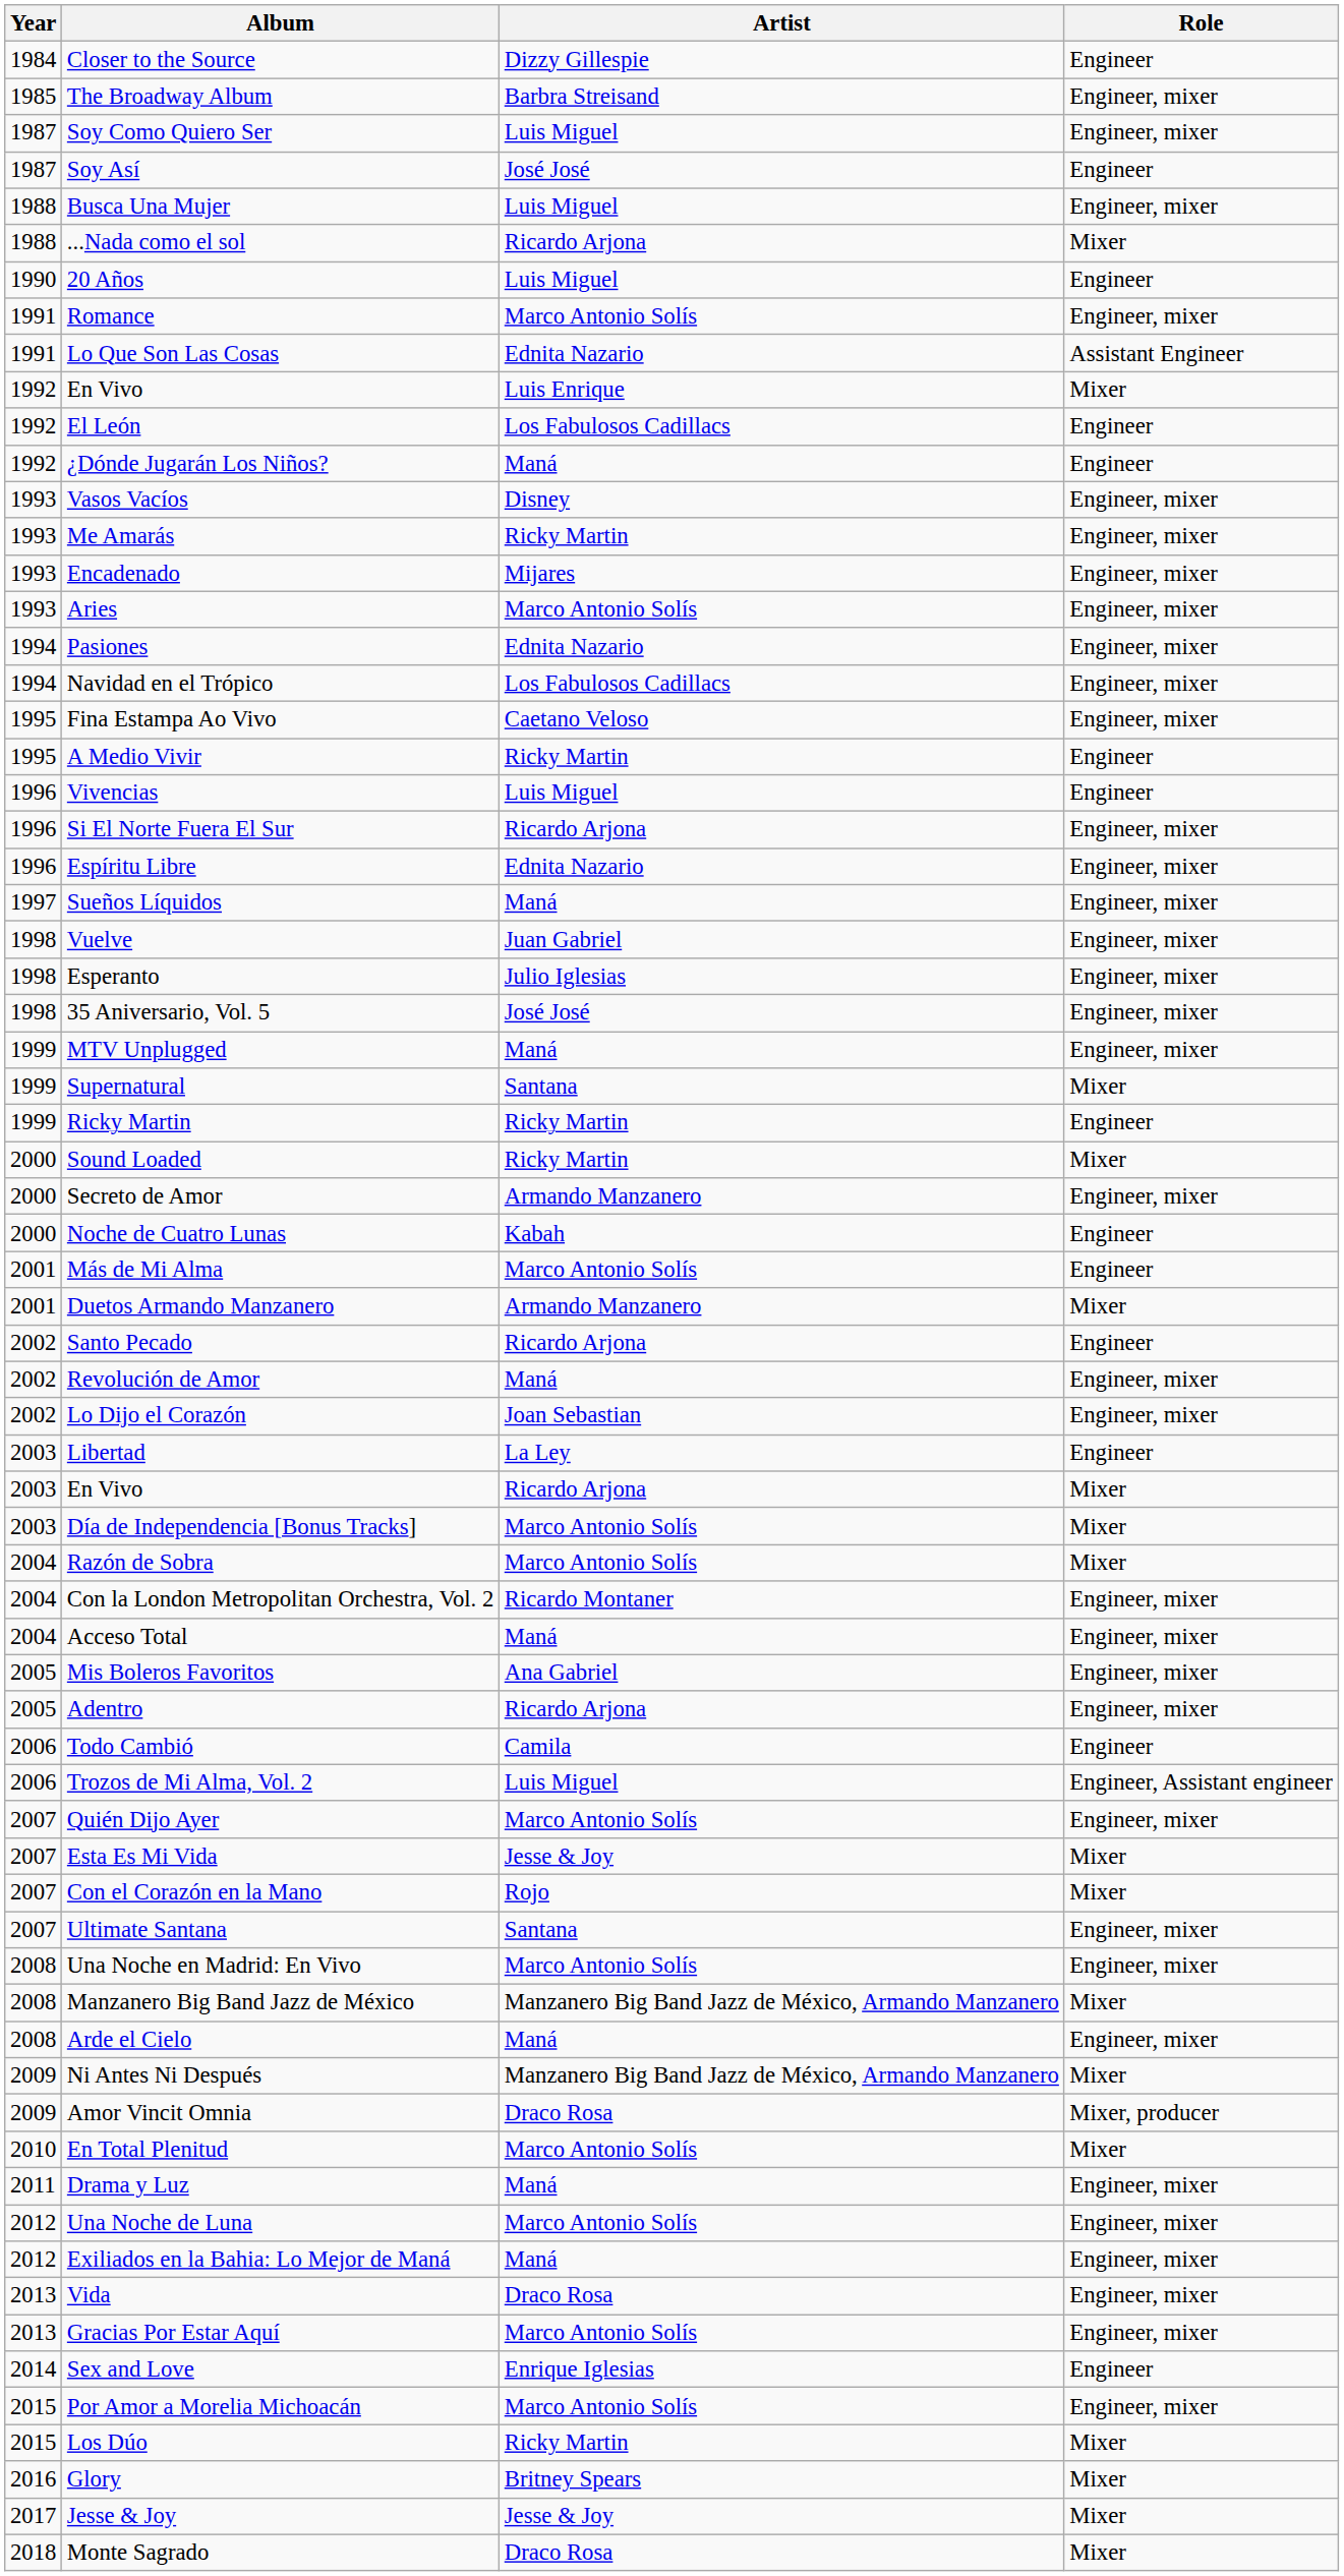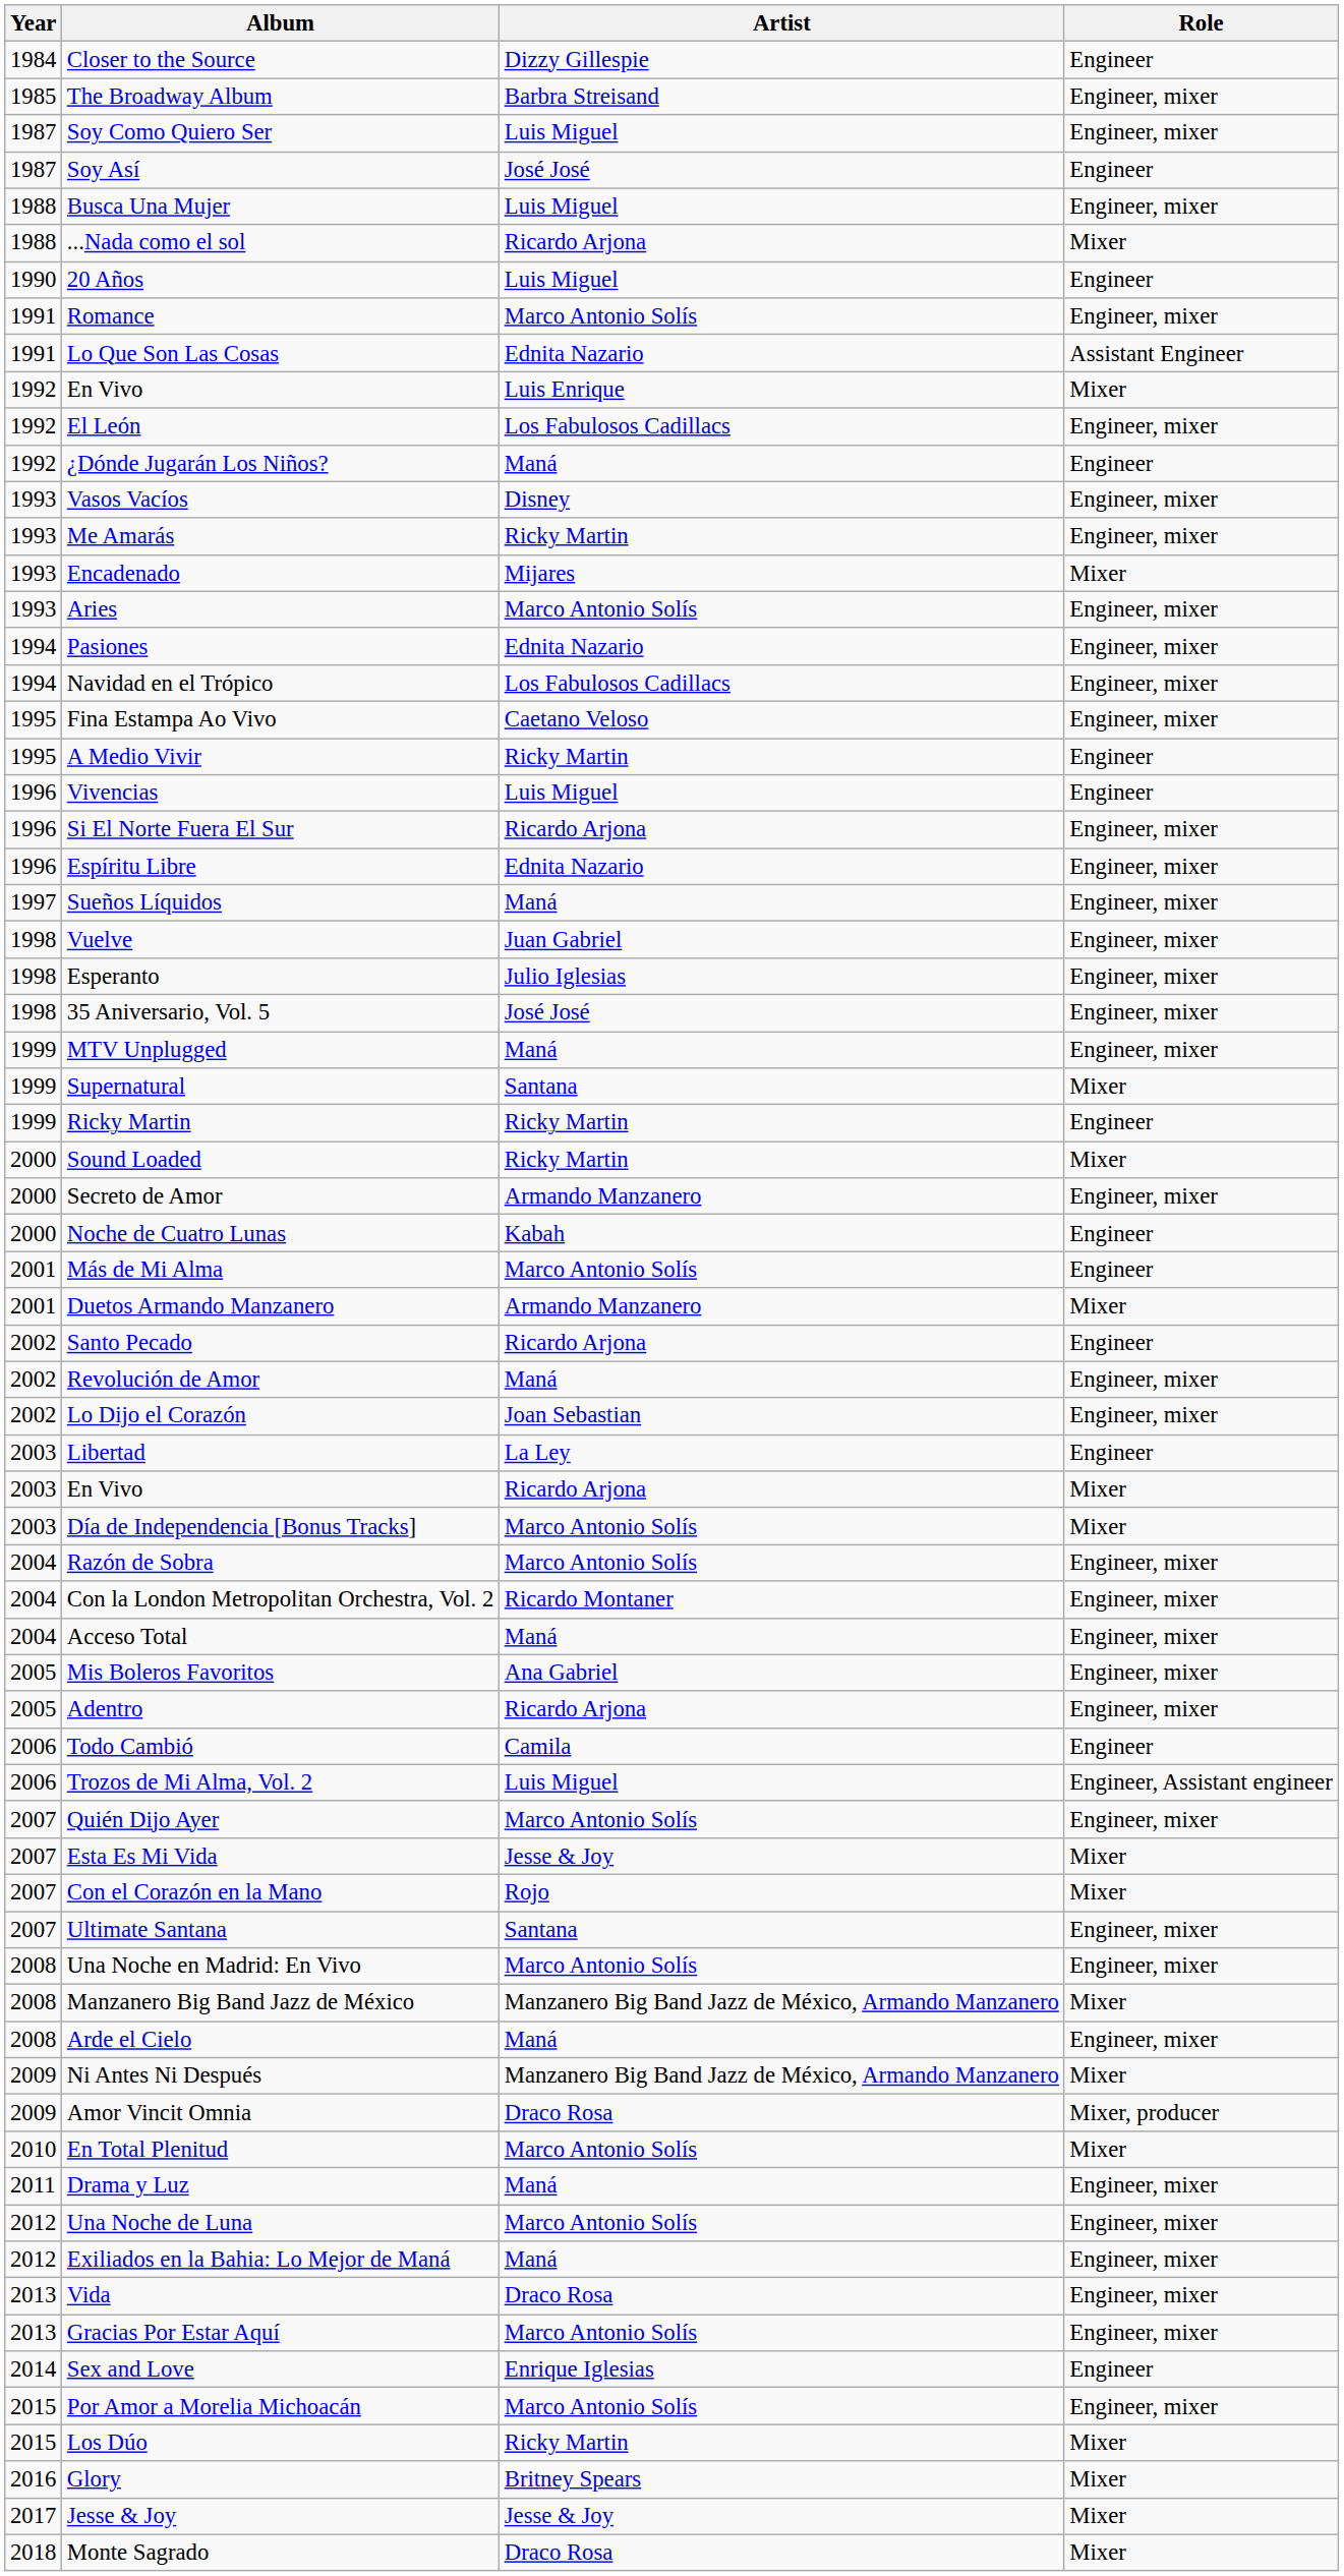El León | Role: Engineer -> Engineer, mixer
Encadenado | Role: Engineer, mixer -> Mixer
Razón de Sobra | Role: Mixer -> Engineer, mixer
